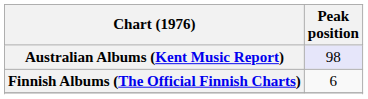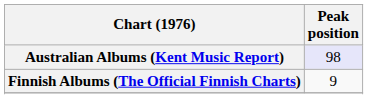Finnish Albums (The Official Finnish Charts) | Peak position: 6 -> 9
